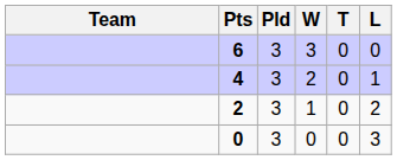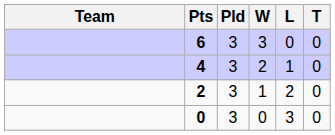columns swapped: T <-> L
